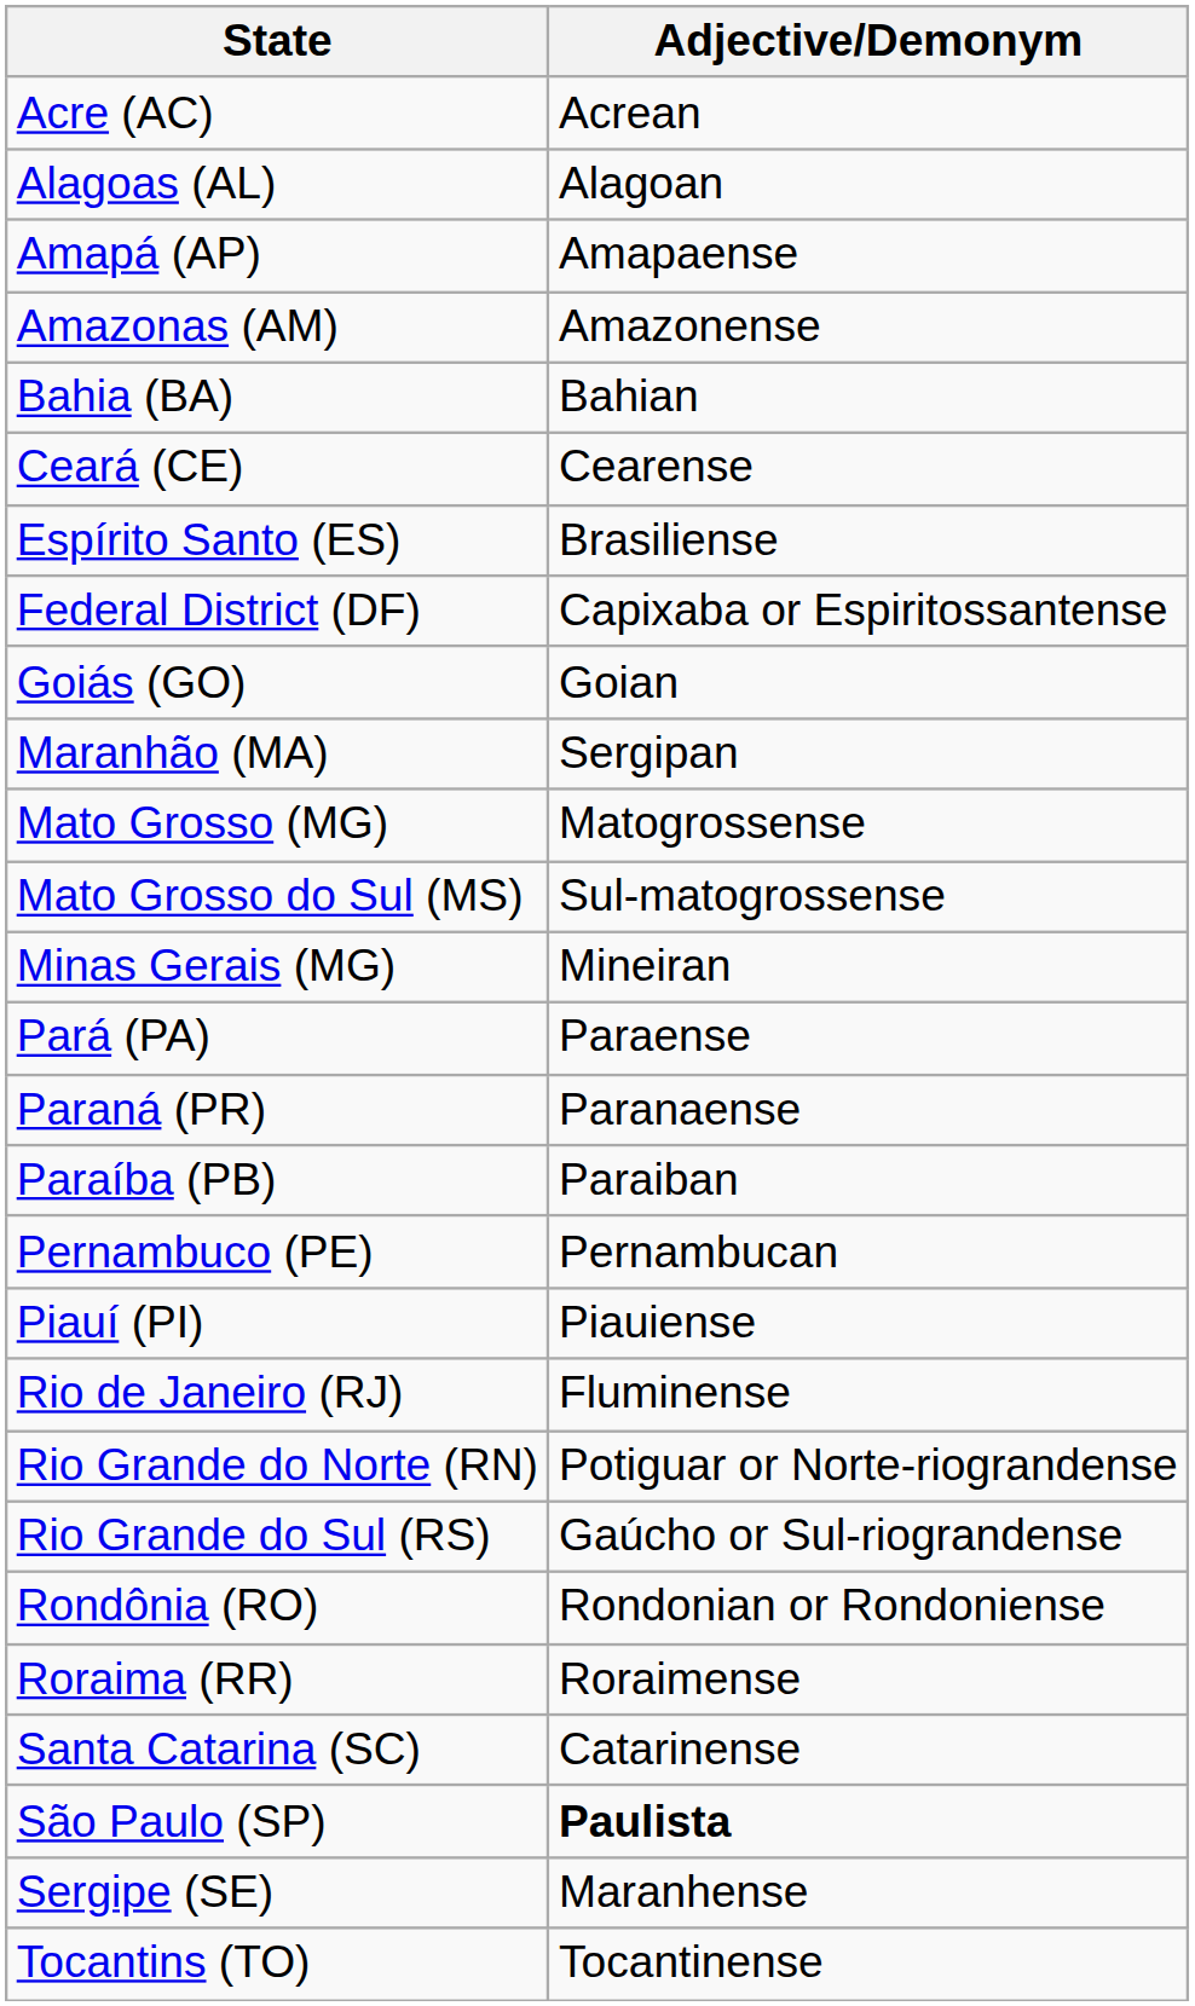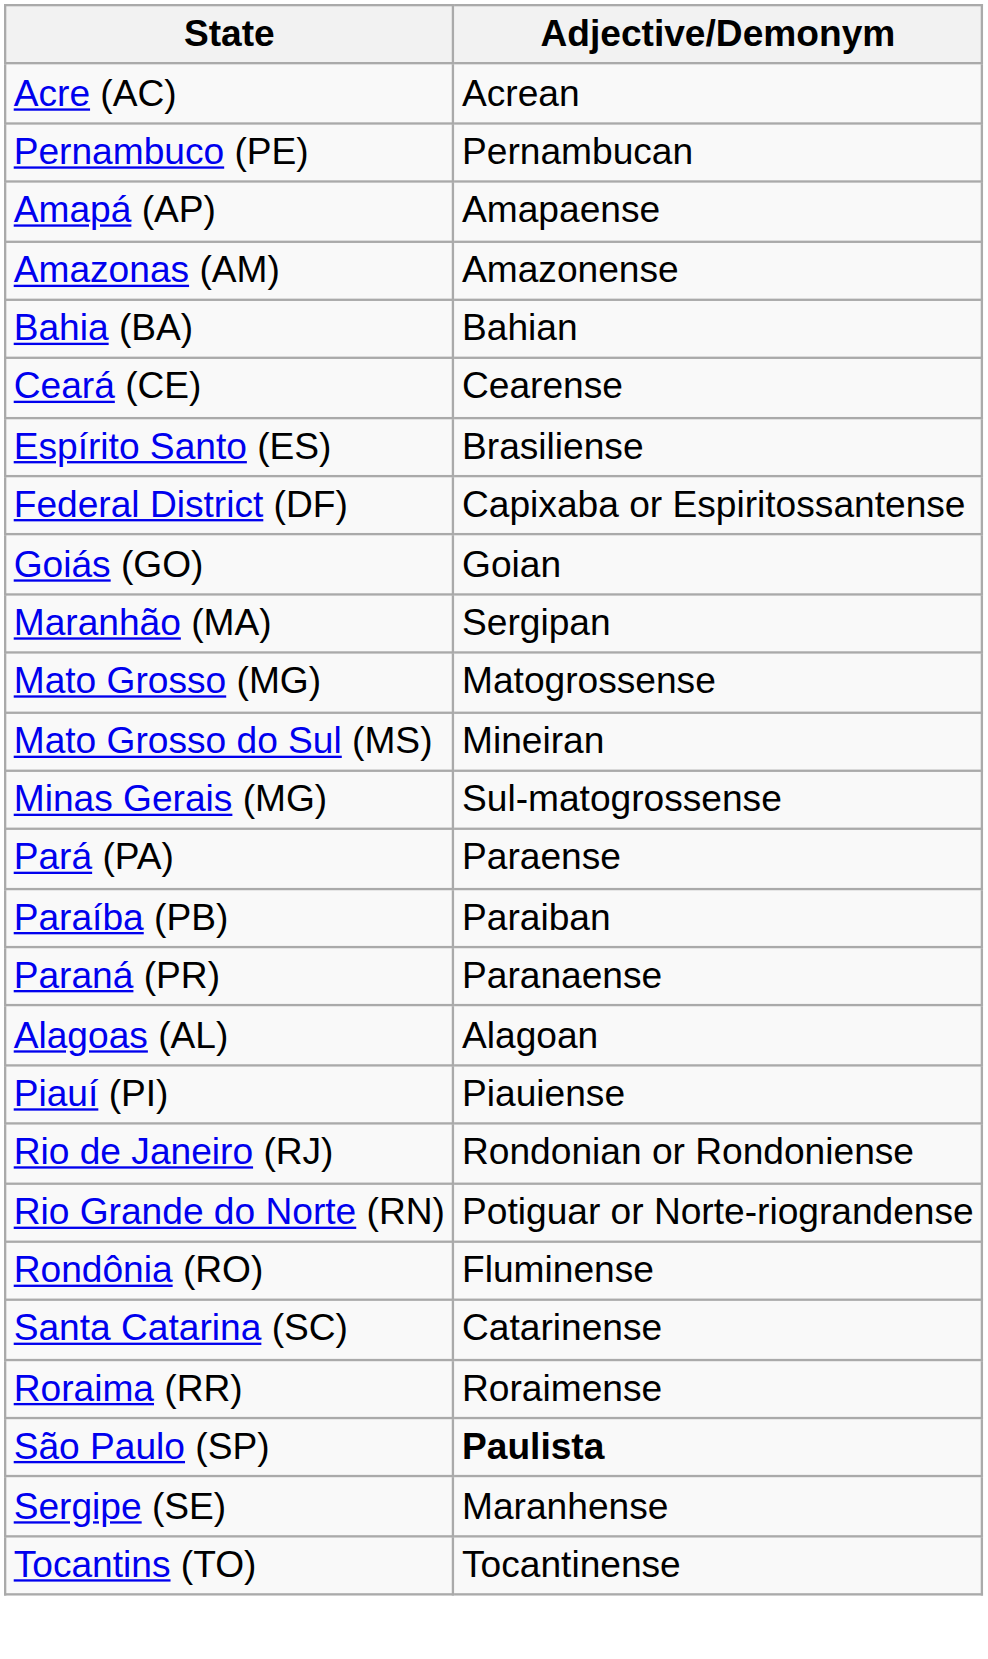rows swapped: Alagoas (AL) <-> Pernambuco (PE)
Mato Grosso do Sul (MS) | Adjective/Demonym: Sul-matogrossense -> Mineiran
Minas Gerais (MG) | Adjective/Demonym: Mineiran -> Sul-matogrossense
rows swapped: Paraíba (PB) <-> Paraná (PR)
Rio de Janeiro (RJ) | Adjective/Demonym: Fluminense -> Rondonian or Rondoniense
- row: Rio Grande do Sul (RS) | Gaúcho or Sul-riograndense
Rondônia (RO) | Adjective/Demonym: Rondonian or Rondoniense -> Fluminense
rows swapped: Roraima (RR) <-> Santa Catarina (SC)
